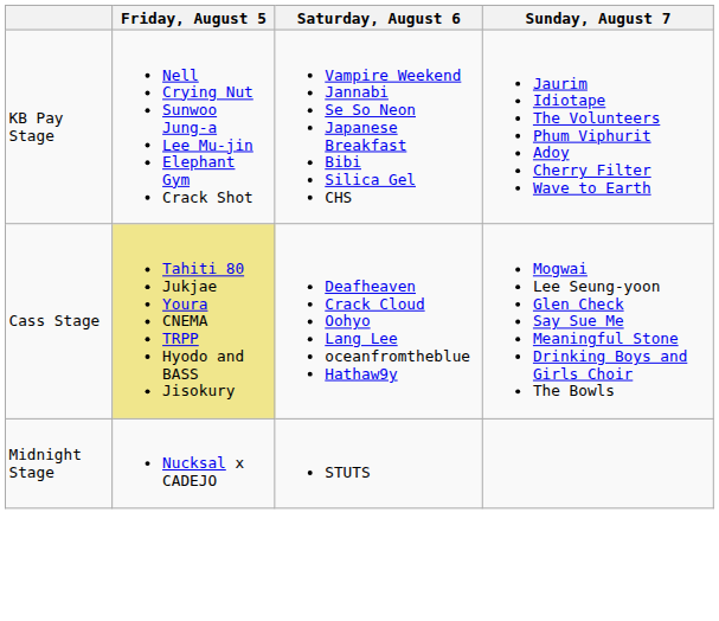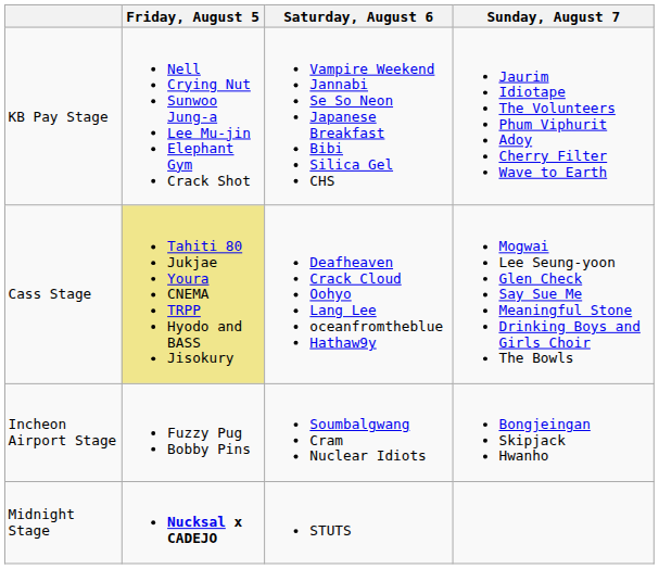+ row: Incheon Airport Stage | Fuzzy Pug Bobby Pins | Soumbalgwang Cram Nuclear Idiots | Bongjeingan Skipjack Hwanho
Midnight Stage | Friday, August 5: normal -> bold
